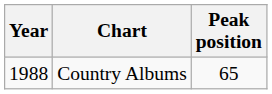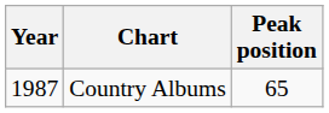Country Albums | Year: 1988 -> 1987
